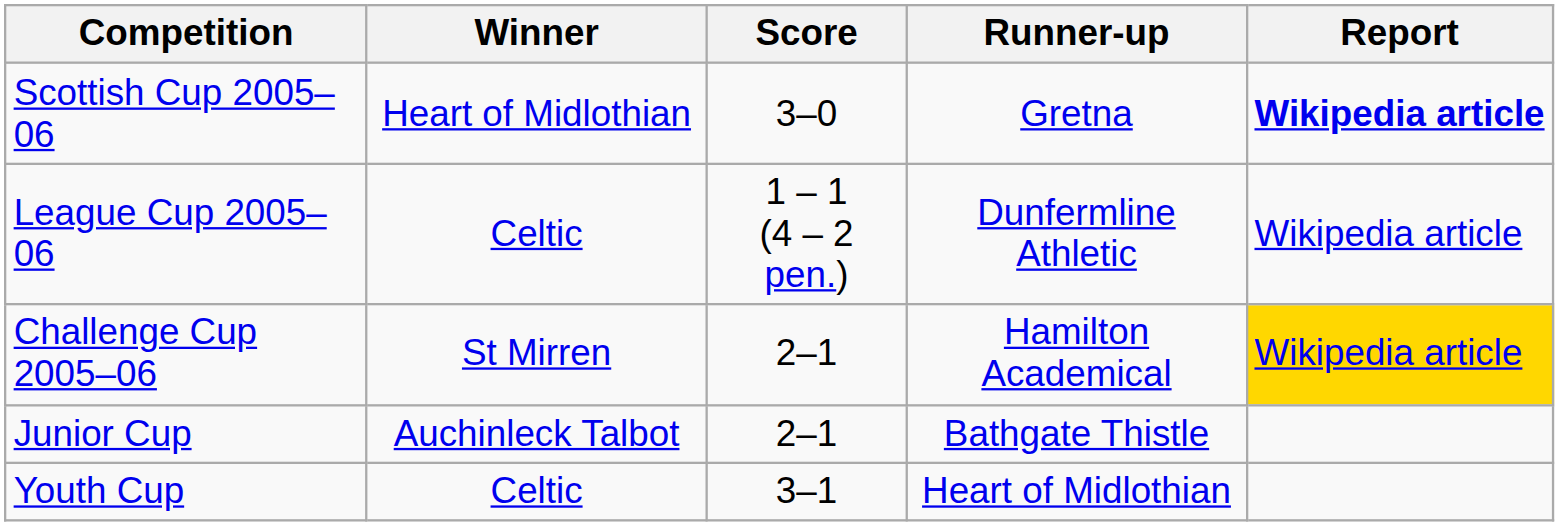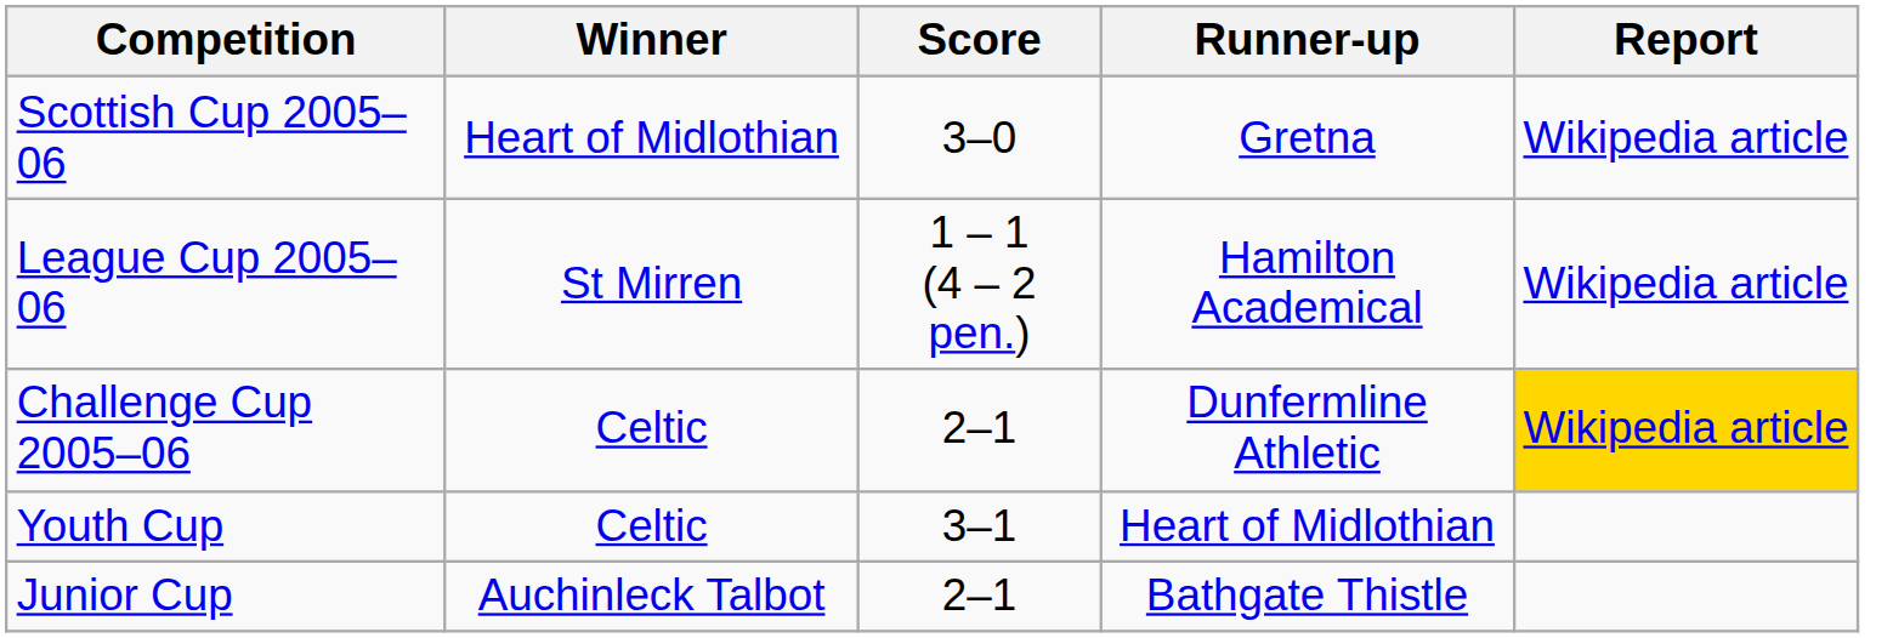Scottish Cup 2005–06 | Report: bold -> normal
League Cup 2005–06 | Winner: Celtic -> St Mirren
League Cup 2005–06 | Runner-up: Dunfermline Athletic -> Hamilton Academical
Challenge Cup 2005–06 | Winner: St Mirren -> Celtic
Challenge Cup 2005–06 | Runner-up: Hamilton Academical -> Dunfermline Athletic
rows swapped: Youth Cup <-> Junior Cup
